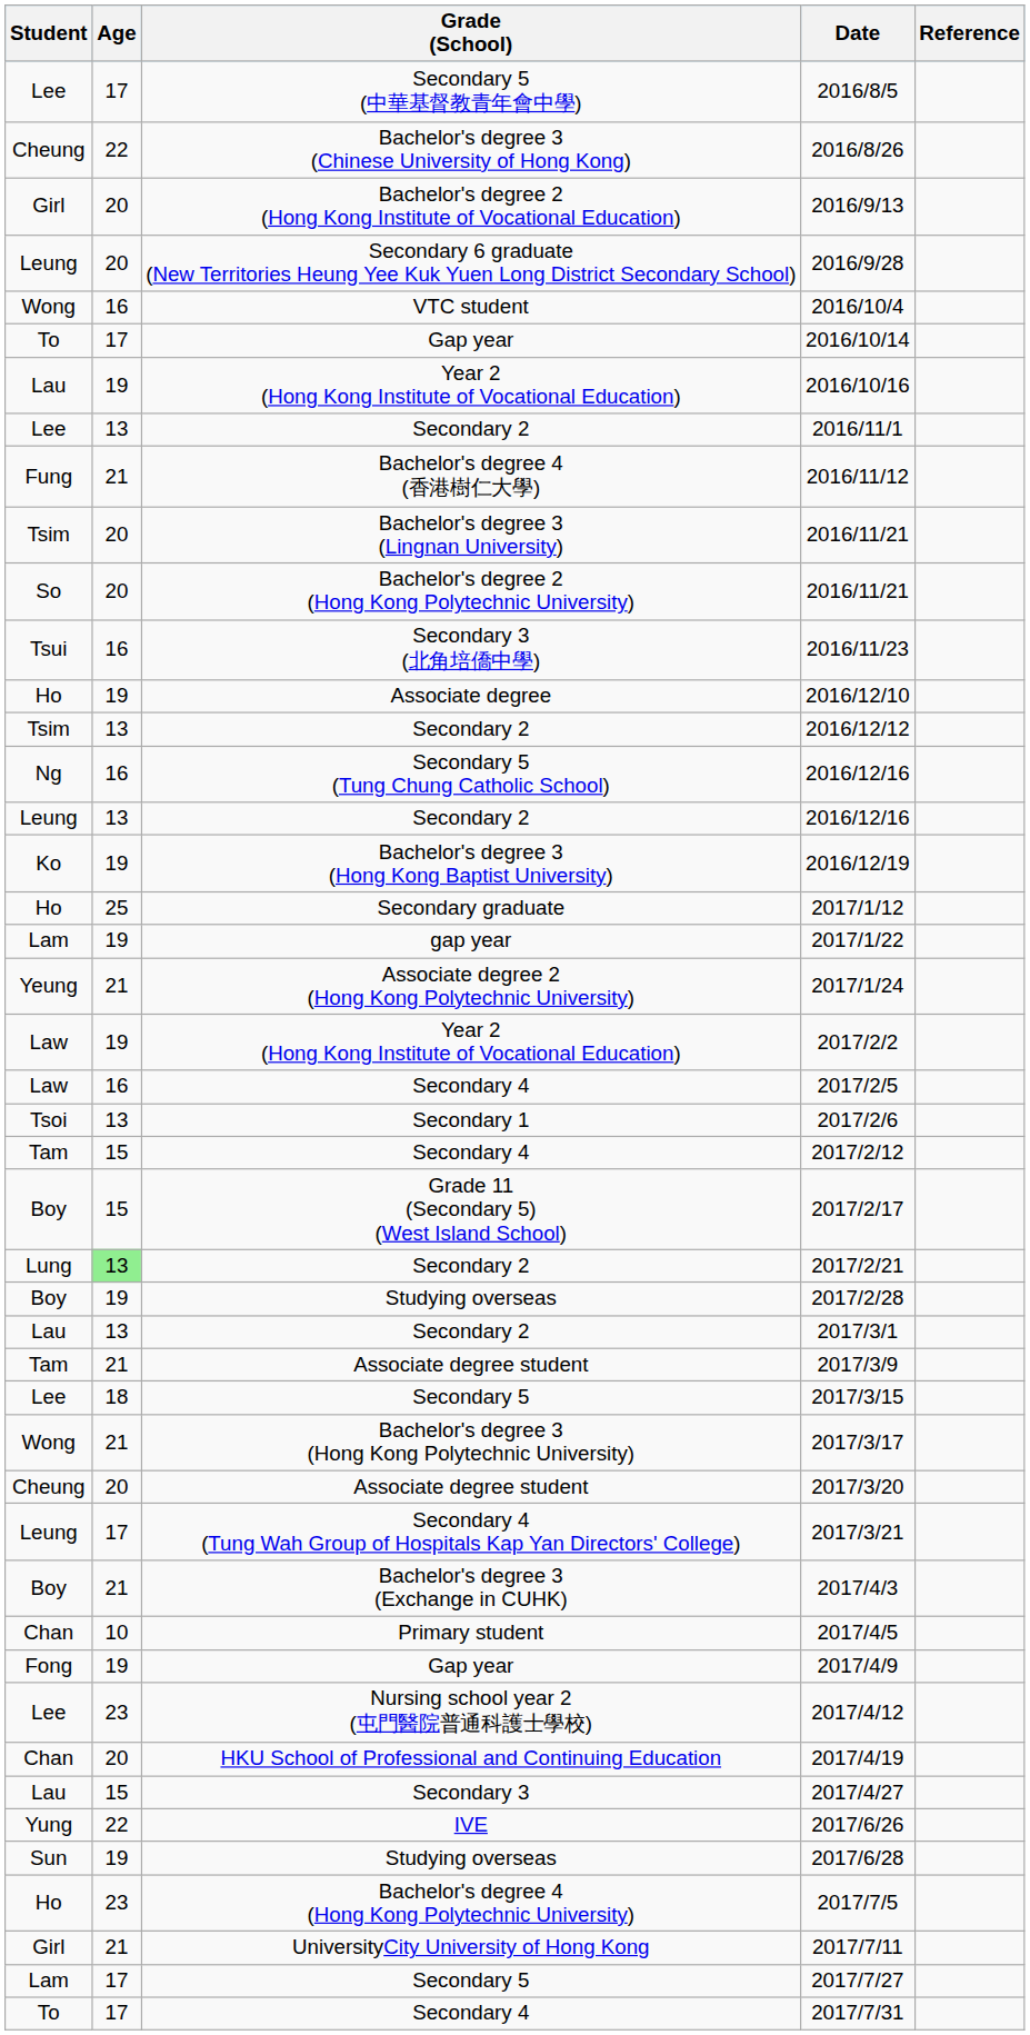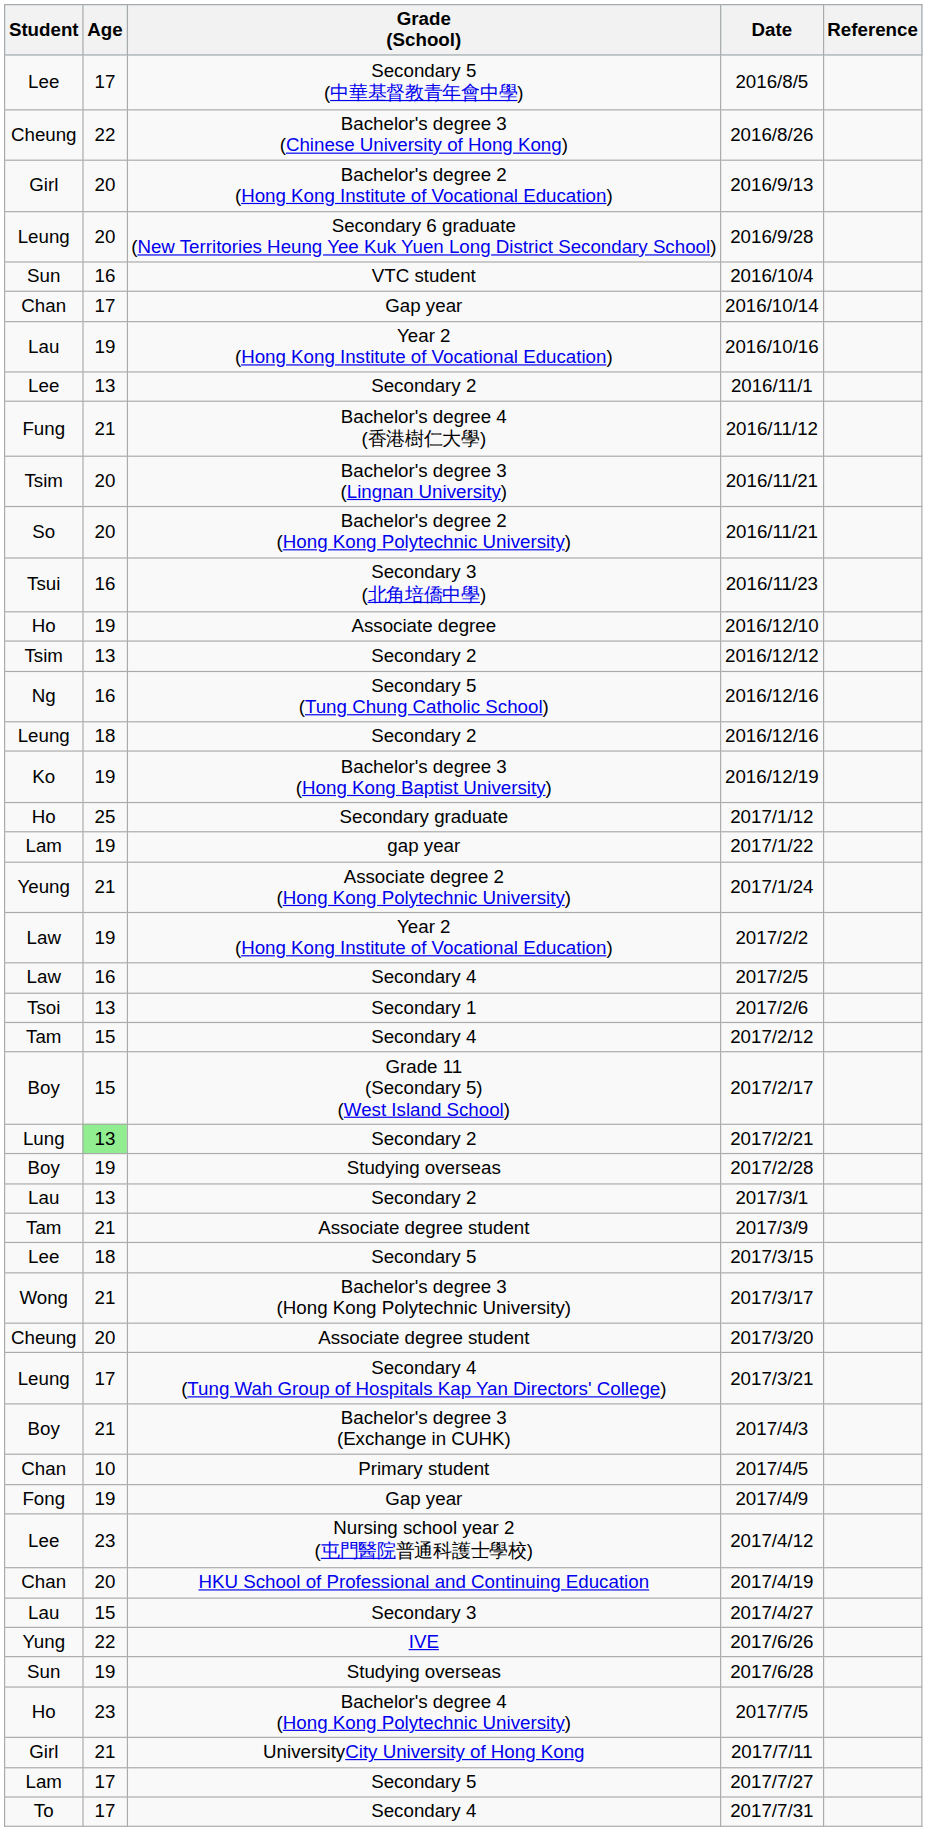2016/10/4 | Student: Wong -> Sun
2016/10/14 | Student: To -> Chan
Secondary 2 / 2016/12/16 | Age: 13 -> 18
